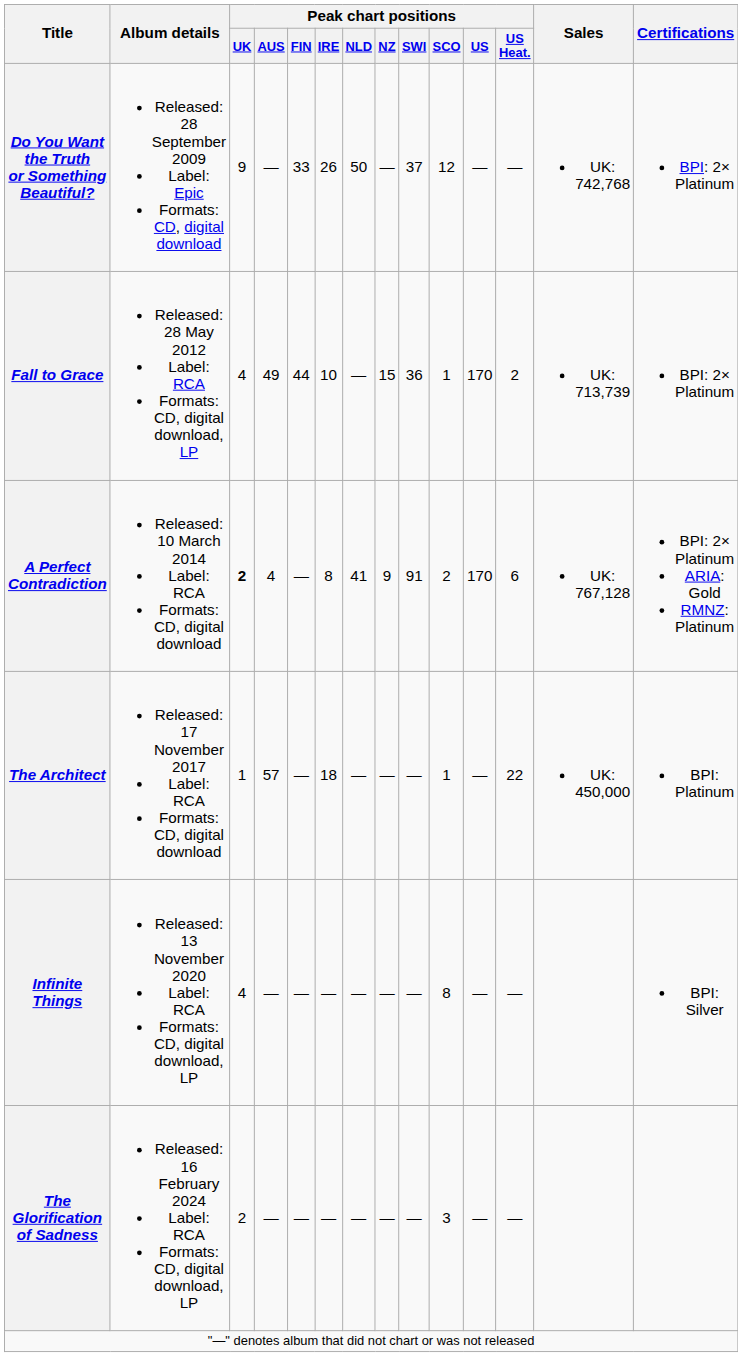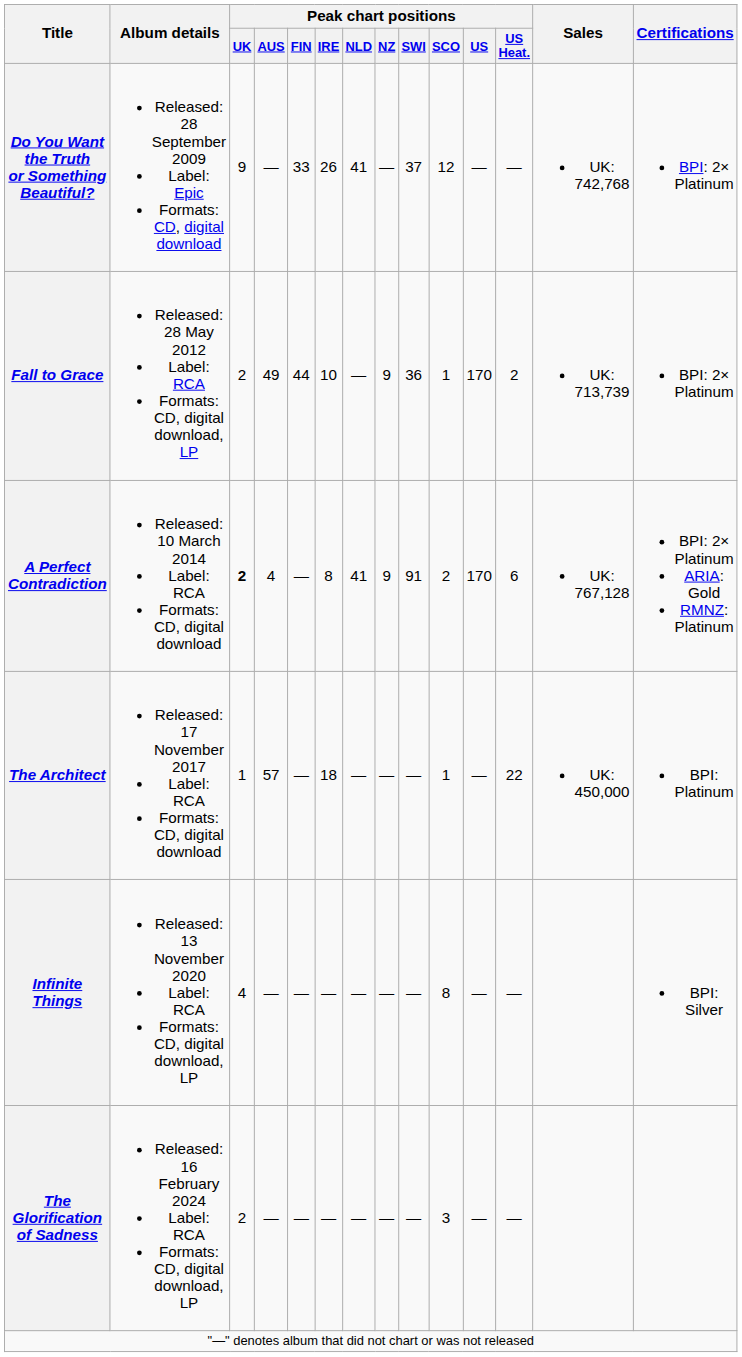Do You Want the Truth or Something Beautiful? | Peak chart positions / NLD: 50 -> 41
Fall to Grace | Peak chart positions / UK: 4 -> 2
Fall to Grace | Peak chart positions / NZ: 15 -> 9
